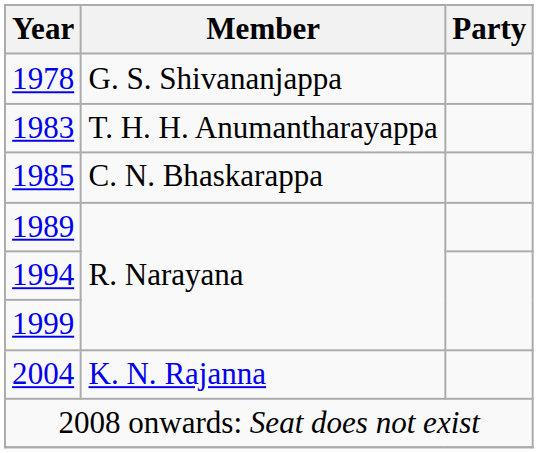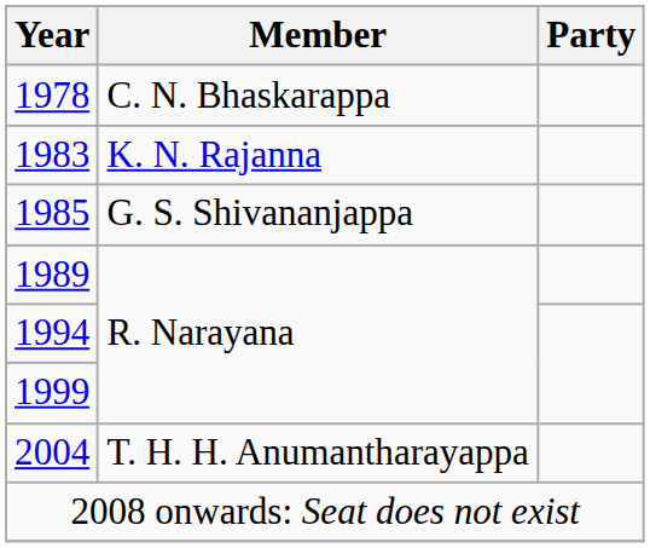1978 | Member: G. S. Shivananjappa -> C. N. Bhaskarappa
1983 | Member: T. H. H. Anumantharayappa -> K. N. Rajanna
1985 | Member: C. N. Bhaskarappa -> G. S. Shivananjappa
2004 | Member: K. N. Rajanna -> T. H. H. Anumantharayappa
